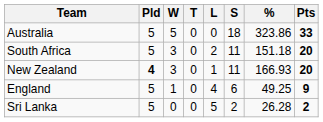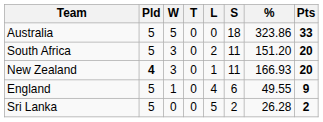South Africa | %: 151.18 -> 151.20
England | %: 49.25 -> 49.55
